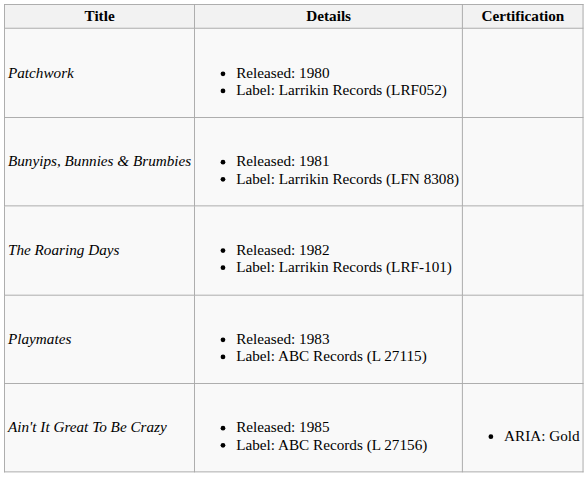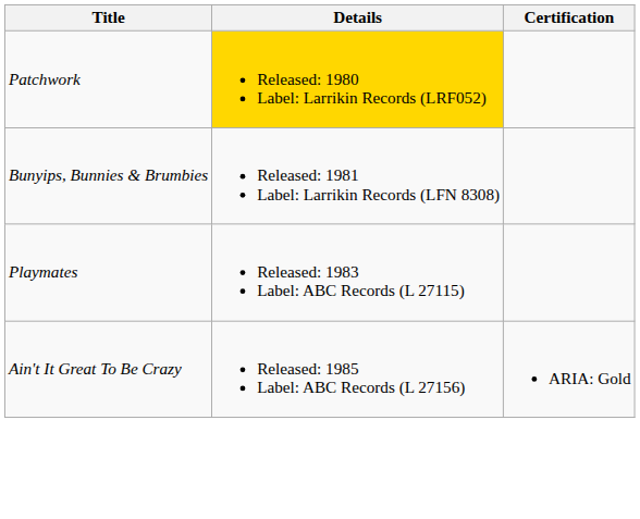Patchwork | Details: no background -> gold background
- row: The Roaring Days | Released: 1982 Label: Larrikin Records (LRF-101)
